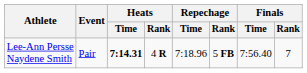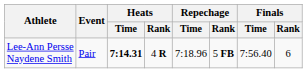Lee-Ann Persse Naydene Smith | Finals / Rank: 7 -> 6
